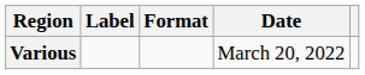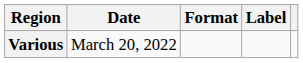columns swapped: Date <-> Label
